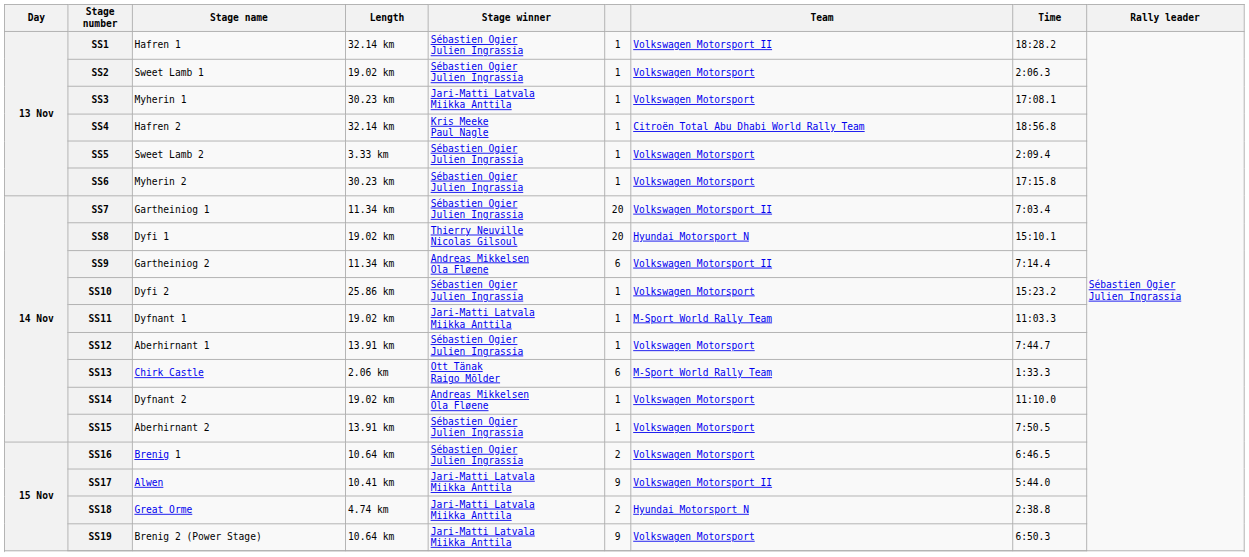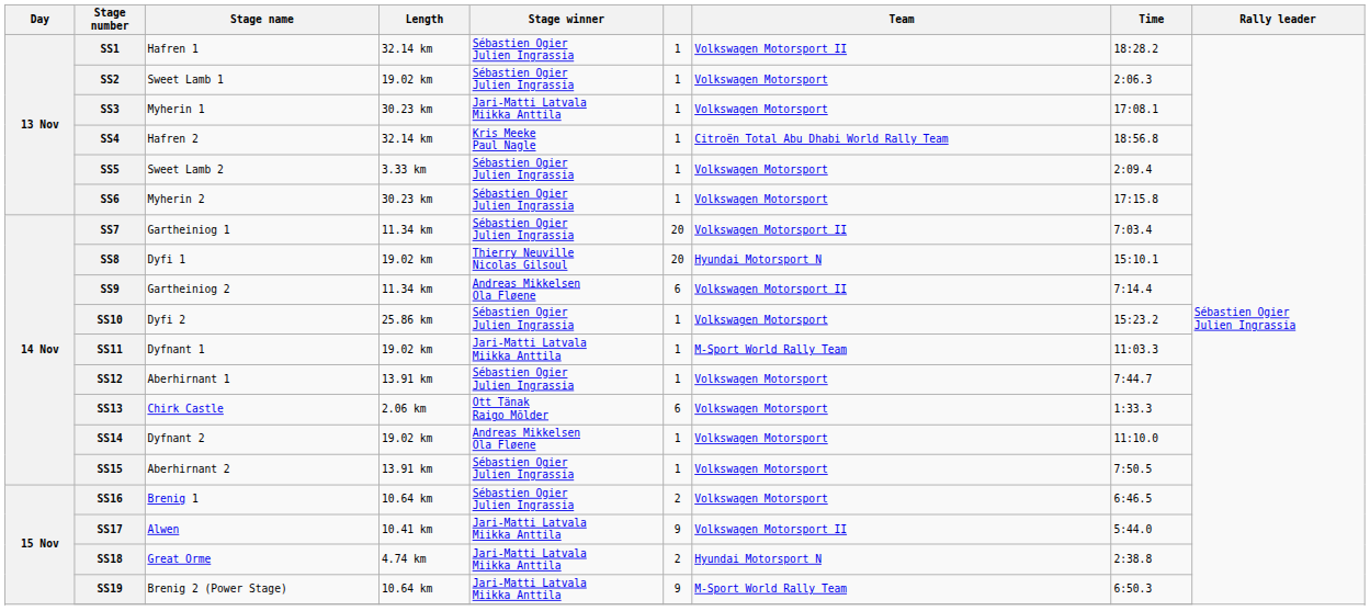SS13 | Team: M-Sport World Rally Team -> Volkswagen Motorsport
SS19 | Team: Volkswagen Motorsport -> M-Sport World Rally Team
